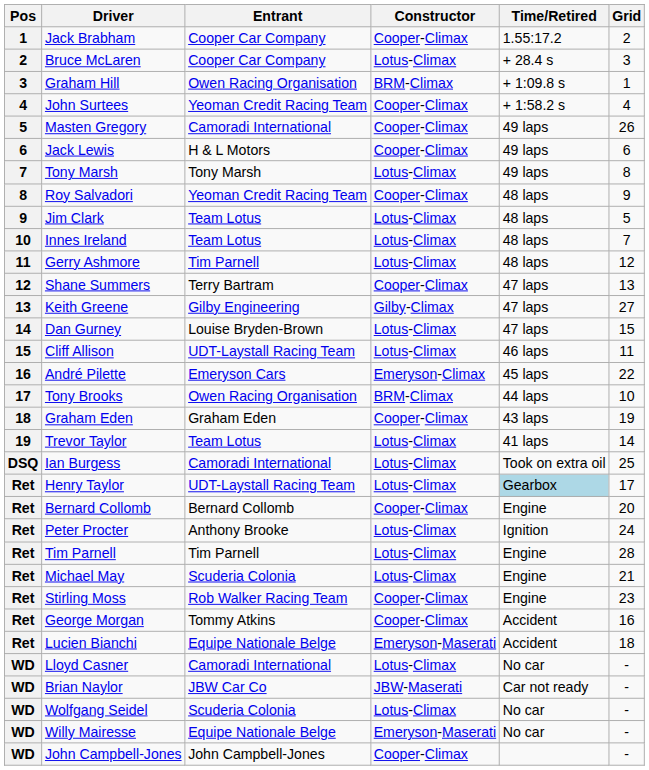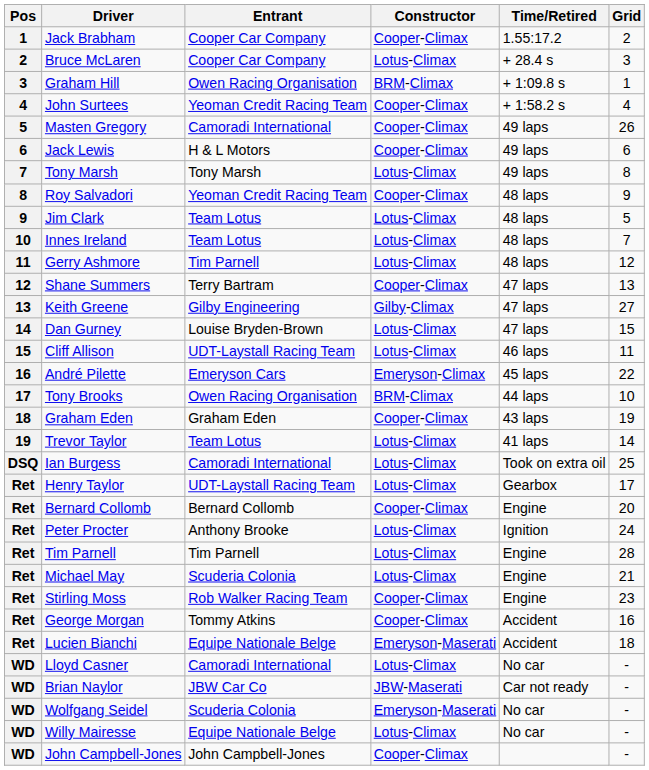Henry Taylor | Time/Retired: lightblue background -> no background
Wolfgang Seidel | Constructor: Lotus-Climax -> Emeryson-Maserati
Willy Mairesse | Constructor: Emeryson-Maserati -> Lotus-Climax
